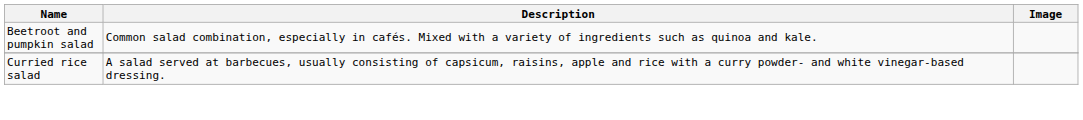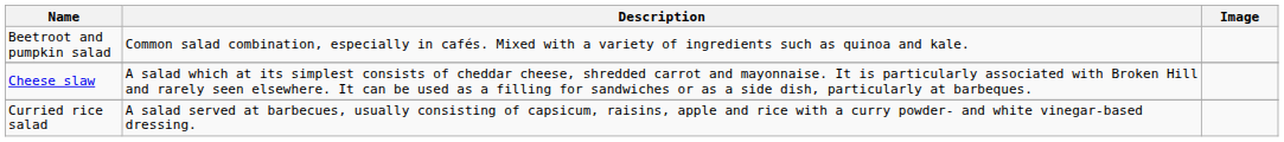+ row: Cheese slaw | A salad which at its simplest consists of cheddar cheese, shredded carrot and mayonnaise. It is particularly associated with Broken Hill and rarely seen elsewhere. It can be used as a filling for sandwiches or as a side dish, particularly at barbeques.
